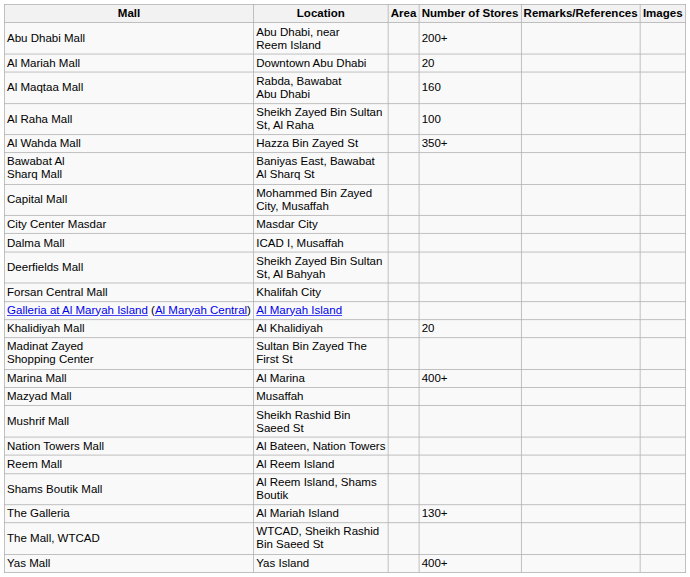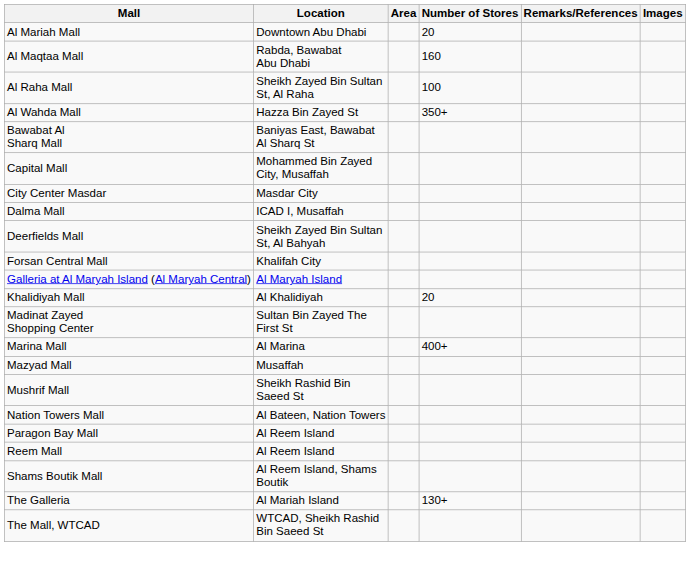- row: Abu Dhabi Mall | Abu Dhabi, near Reem Island | 200+
+ row: Paragon Bay Mall | Al Reem Island
- row: Yas Mall | Yas Island | 400+
